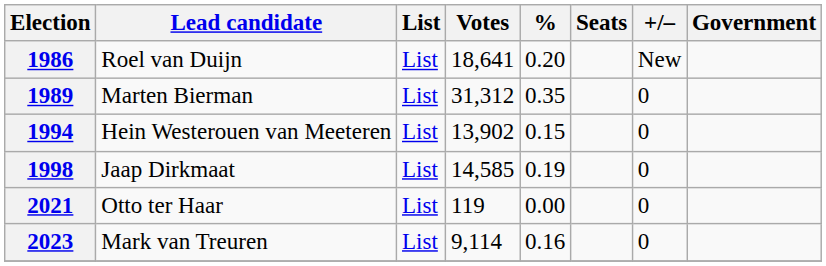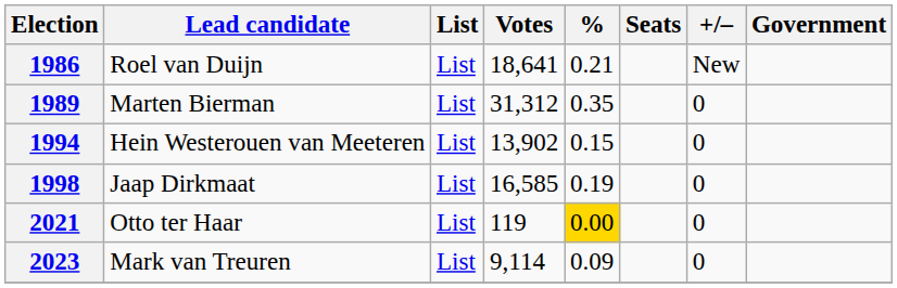1986 | %: 0.20 -> 0.21
1998 | Votes: 14,585 -> 16,585
2021 | %: no background -> gold background
2023 | %: 0.16 -> 0.09
